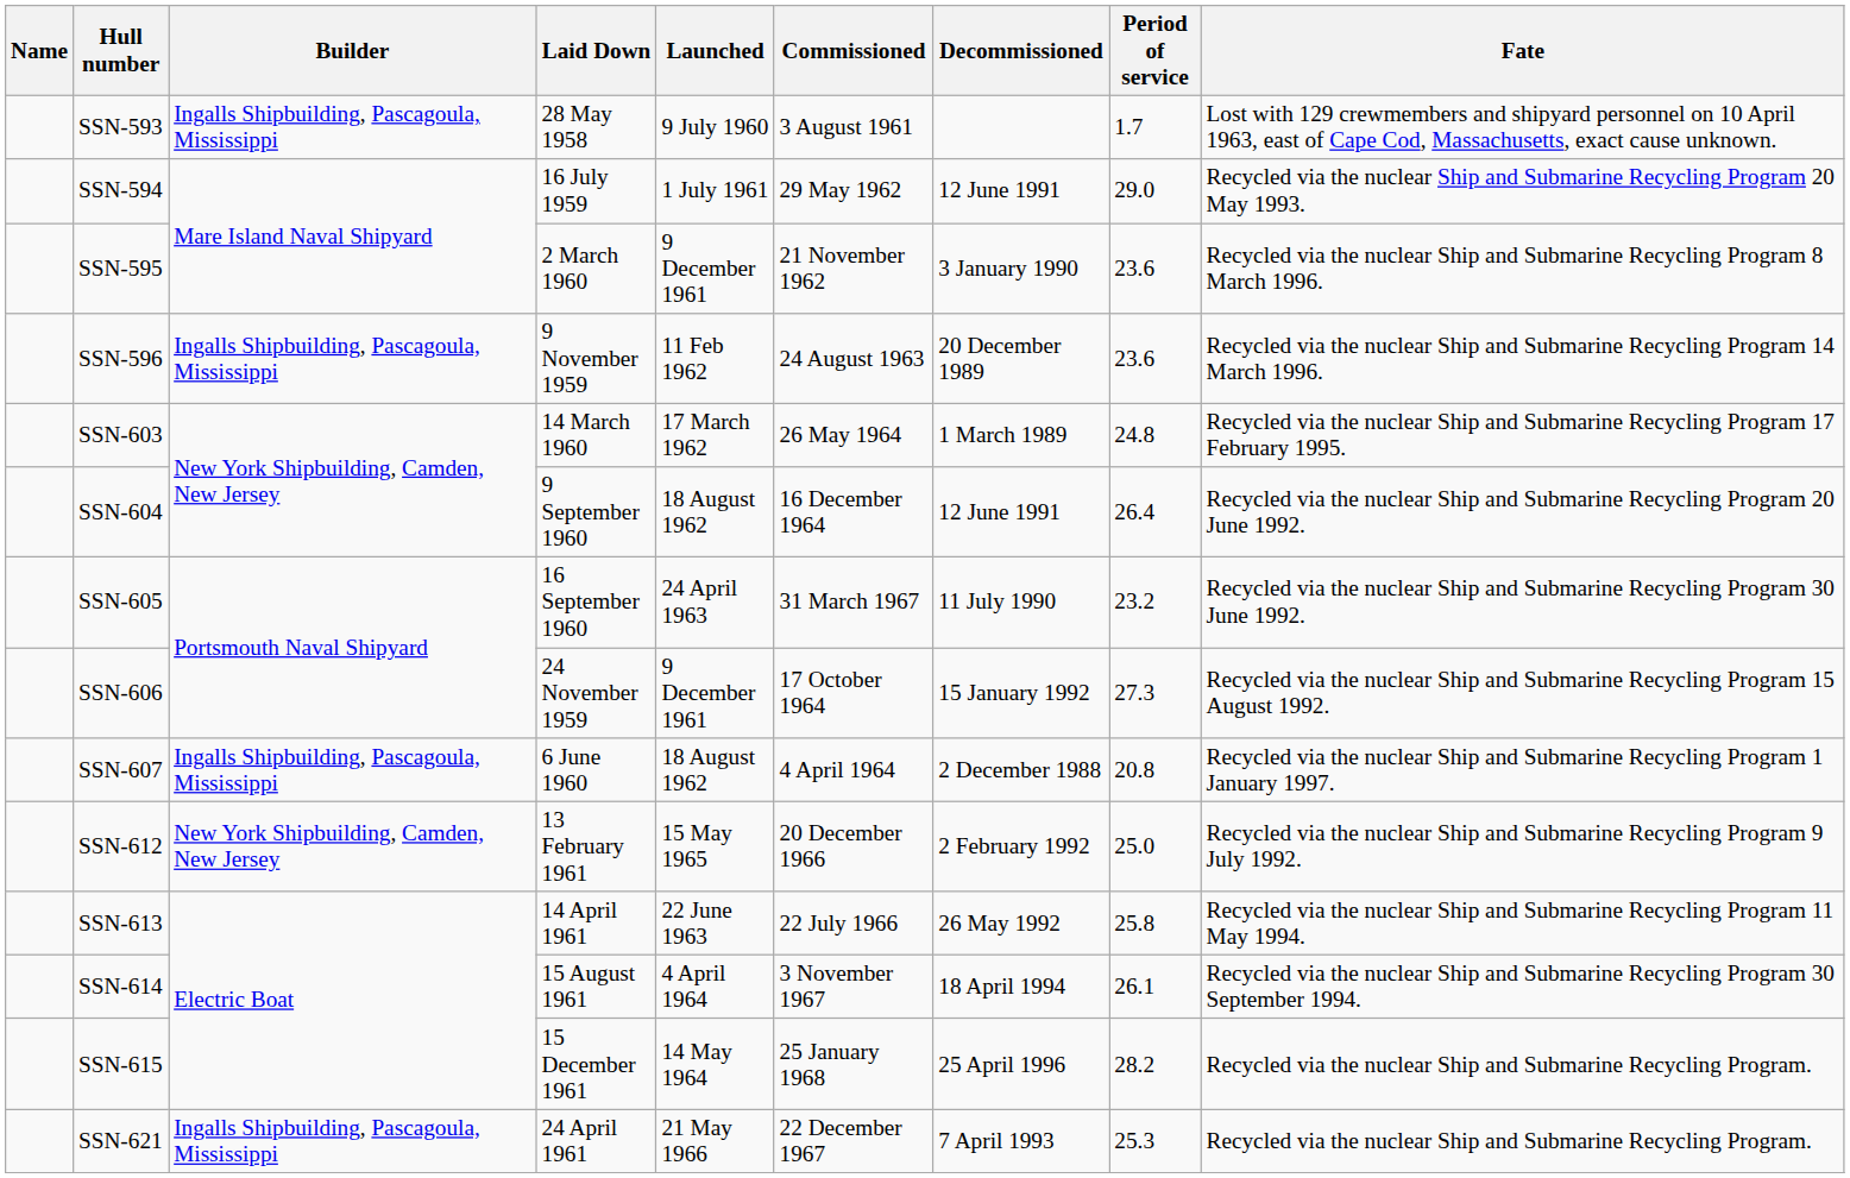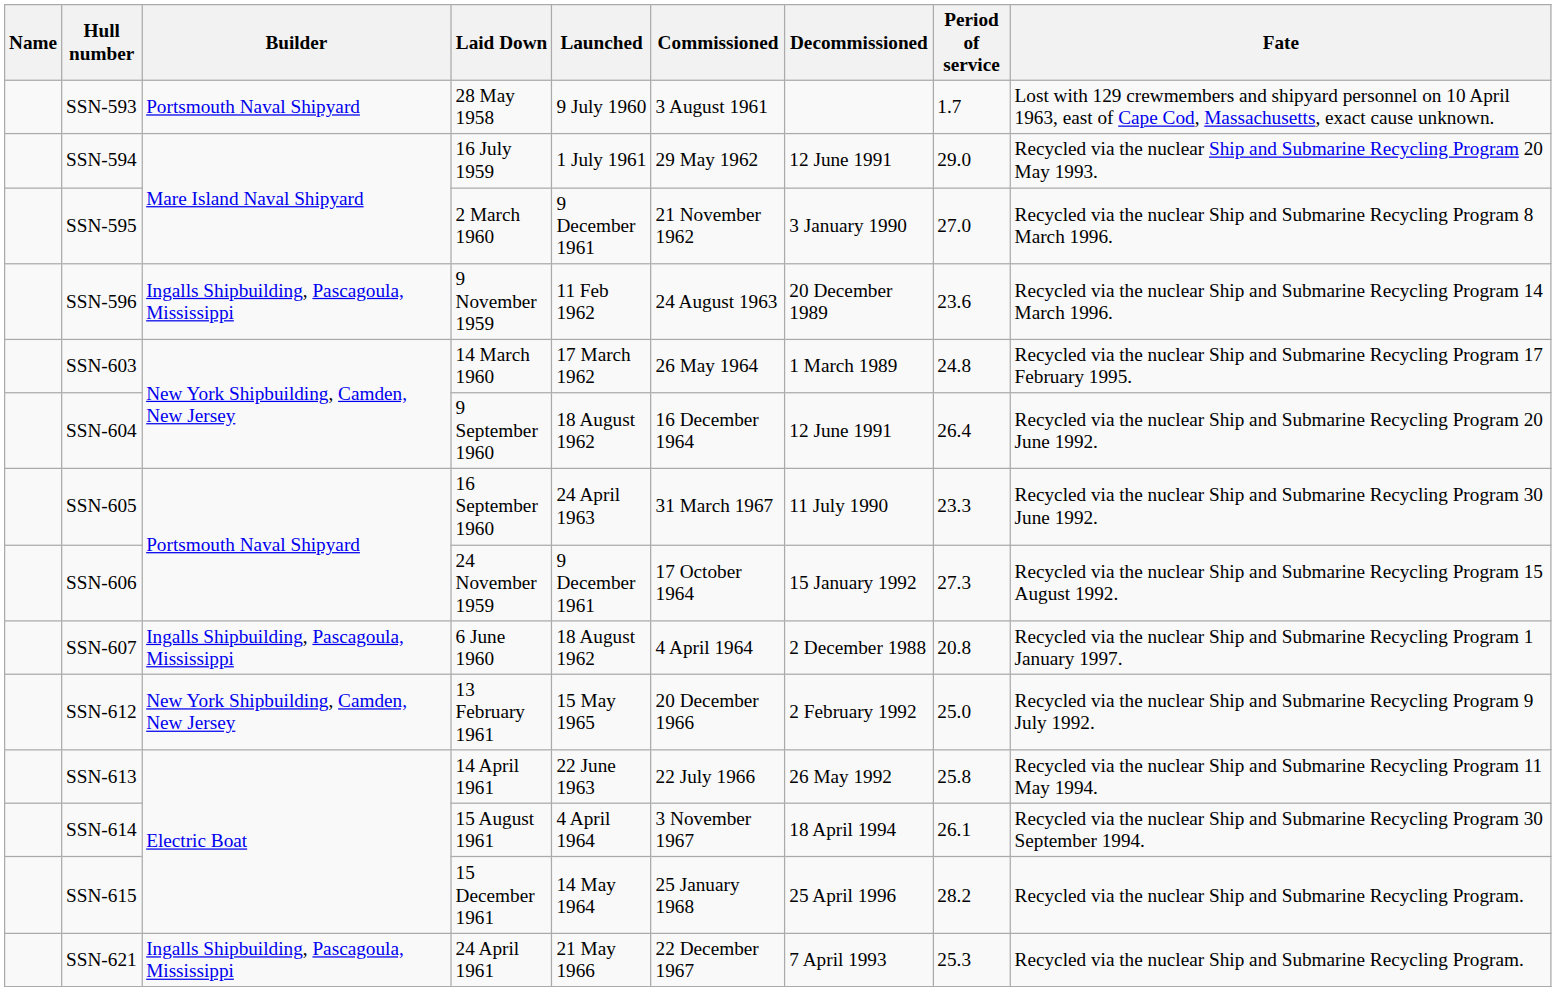SSN-593 | Builder: Ingalls Shipbuilding, Pascagoula, Mississippi -> Portsmouth Naval Shipyard
SSN-595 | Period of service: 23.6 -> 27.0
SSN-605 | Period of service: 23.2 -> 23.3
